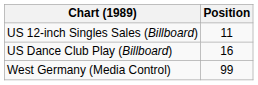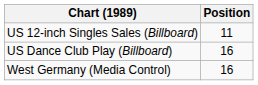West Germany (Media Control) | Position: 99 -> 16
